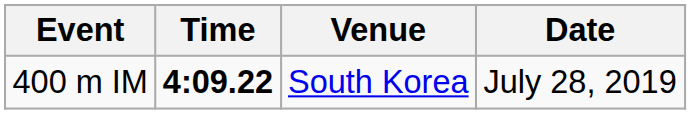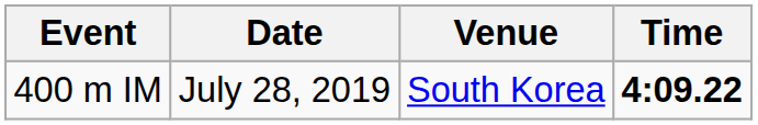columns swapped: Time <-> Date
